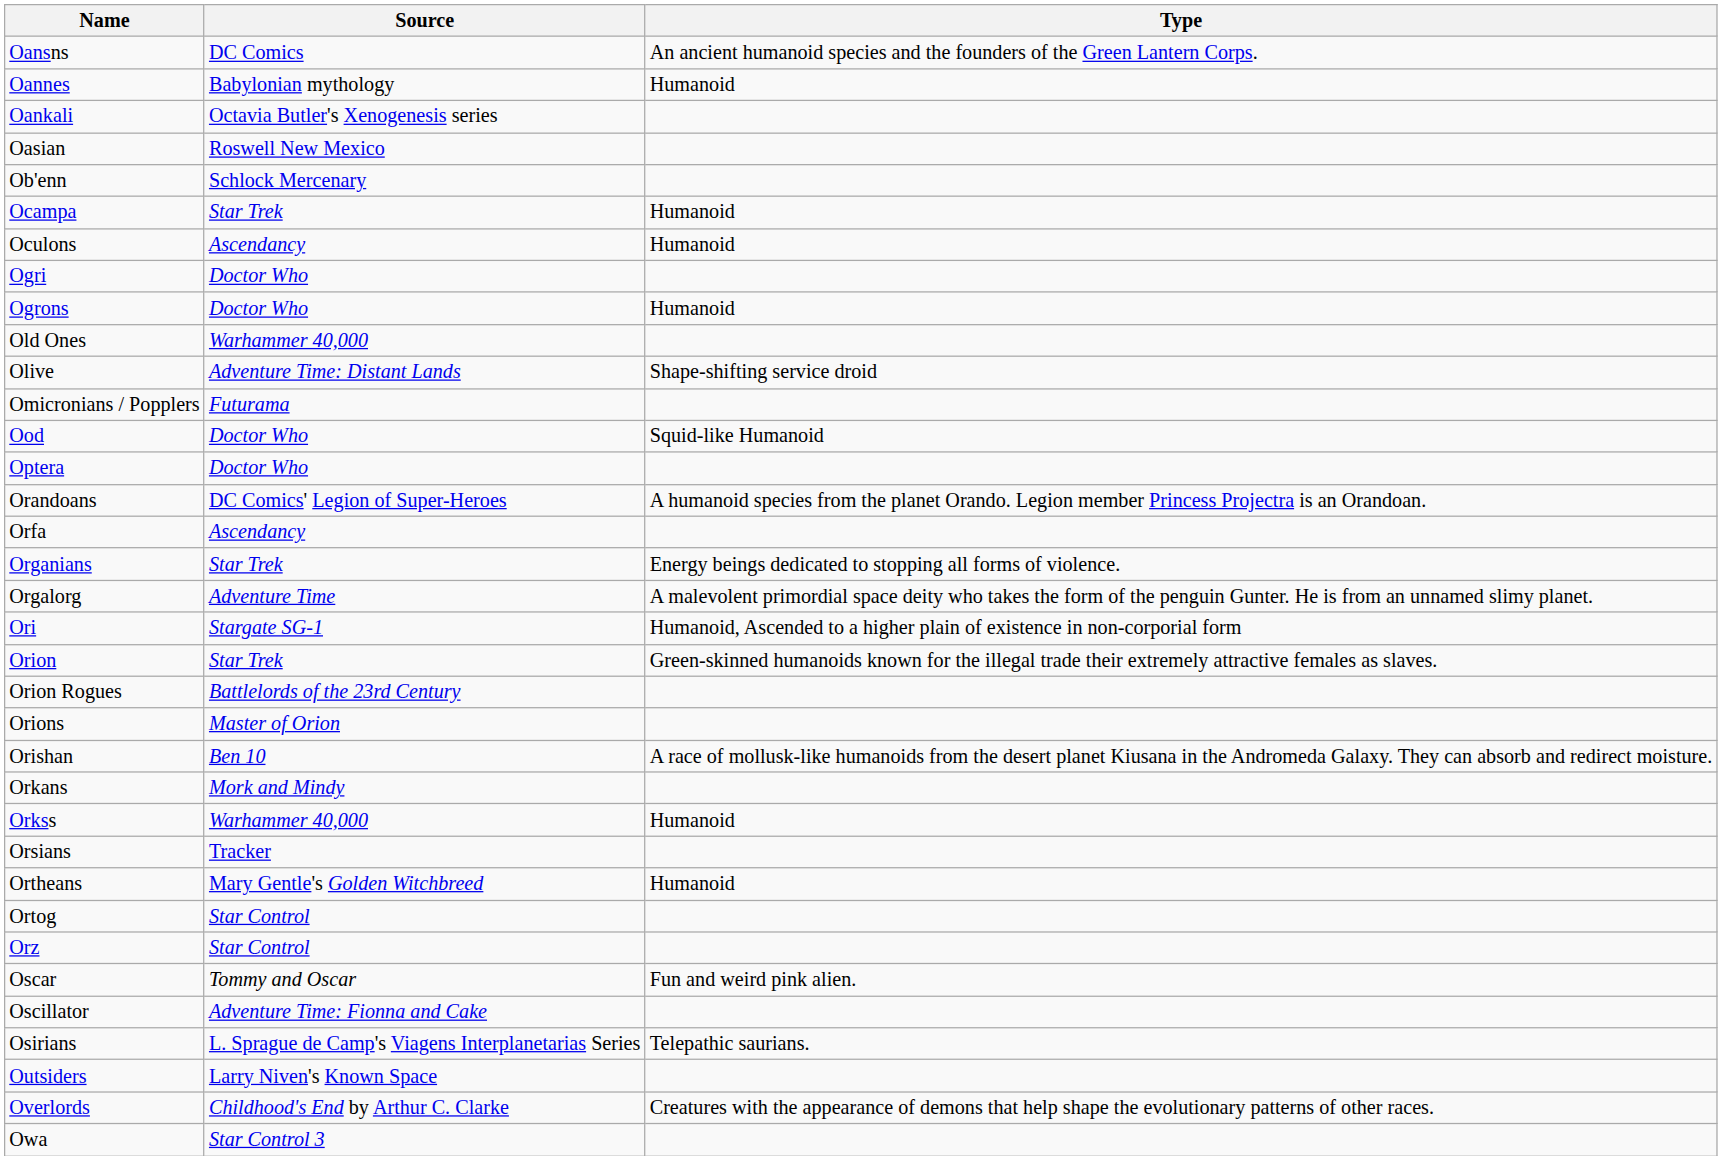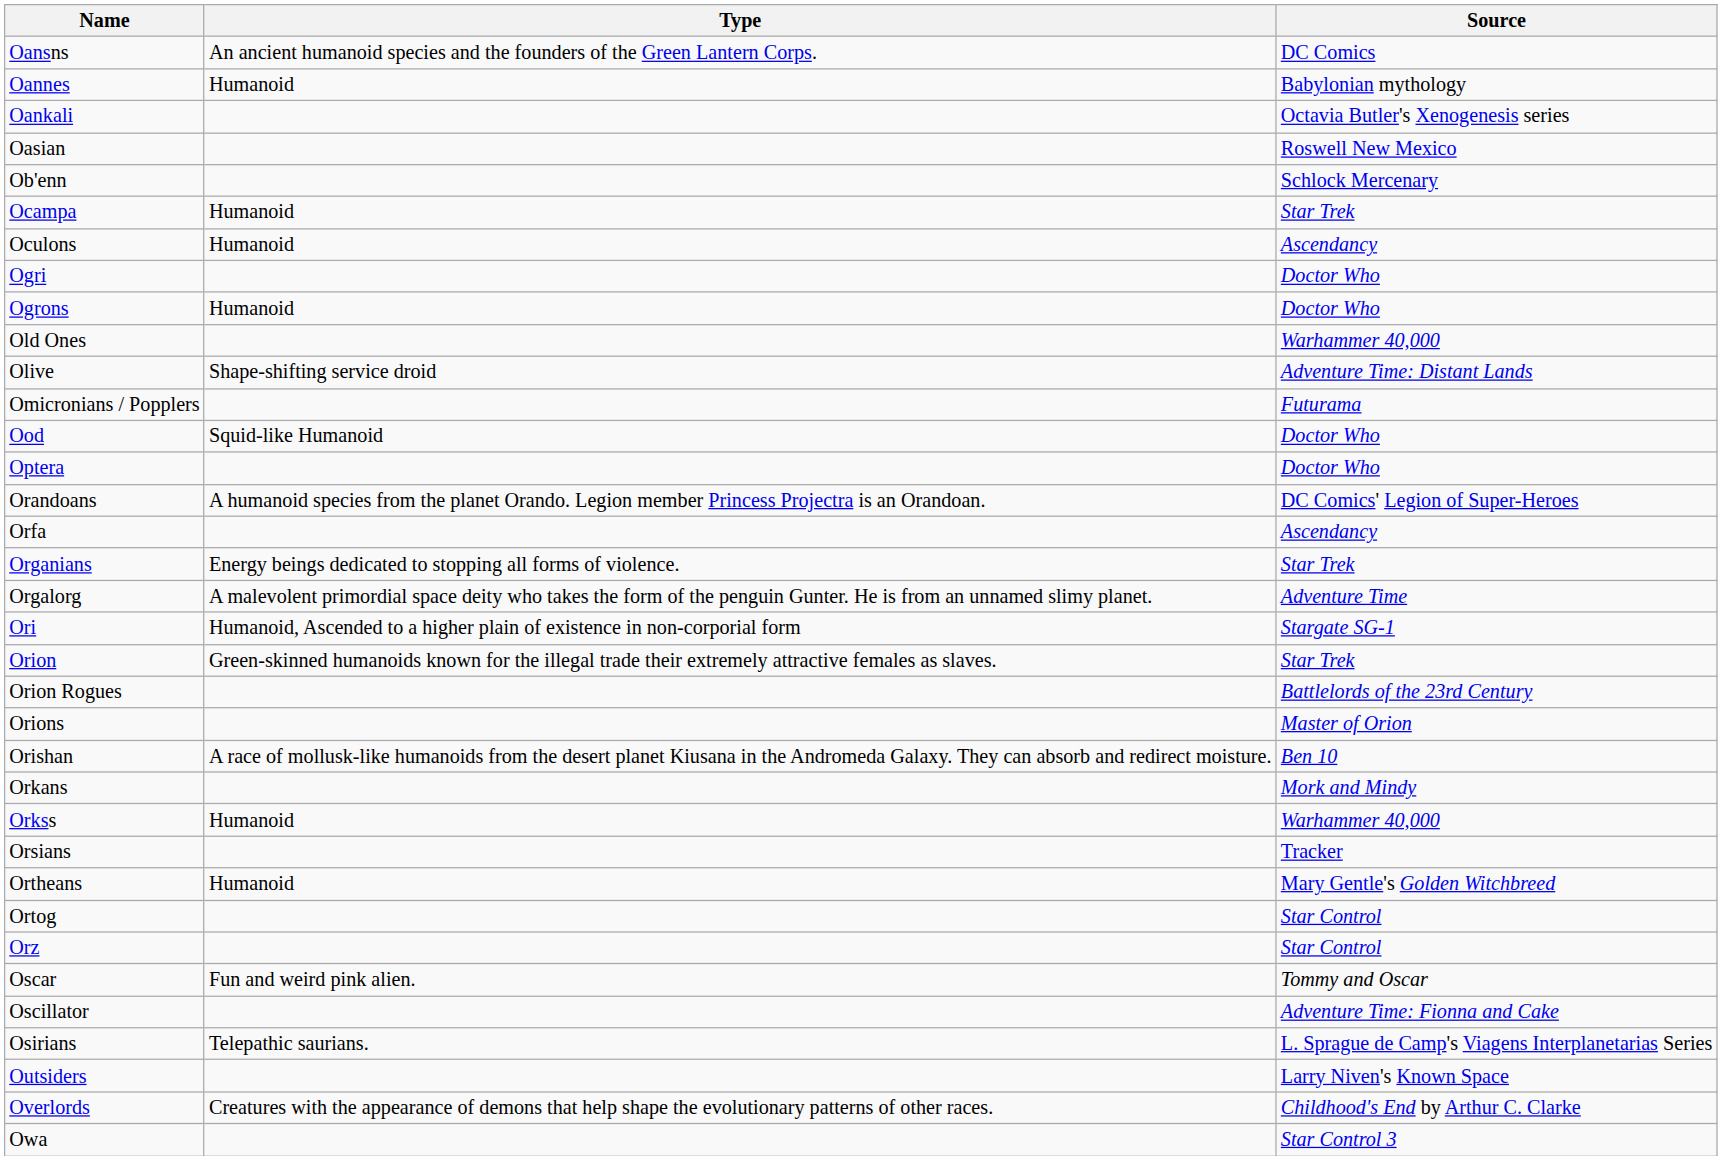columns swapped: Source <-> Type
